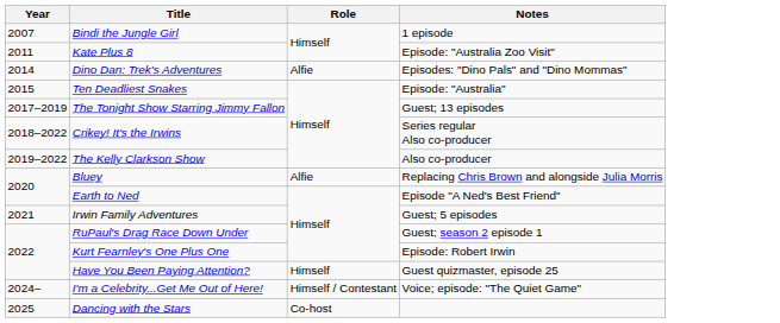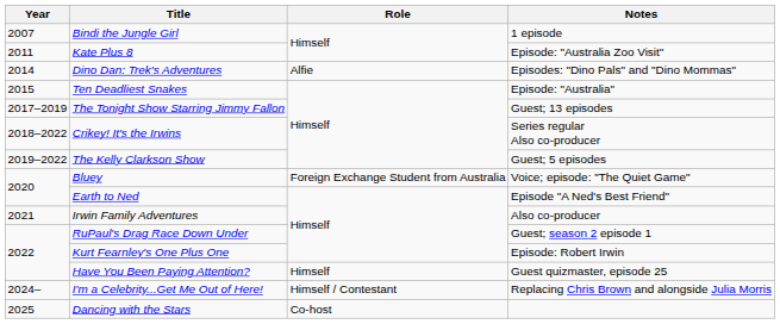The Kelly Clarkson Show | Notes: Also co-producer -> Guest; 5 episodes
Bluey | Role: Alfie -> Foreign Exchange Student from Australia
Bluey | Notes: Replacing Chris Brown and alongside Julia Morris -> Voice; episode: "The Quiet Game"
Irwin Family Adventures | Notes: Guest; 5 episodes -> Also co-producer
I'm a Celebrity...Get Me Out of Here! | Notes: Voice; episode: "The Quiet Game" -> Replacing Chris Brown and alongside Julia Morris
